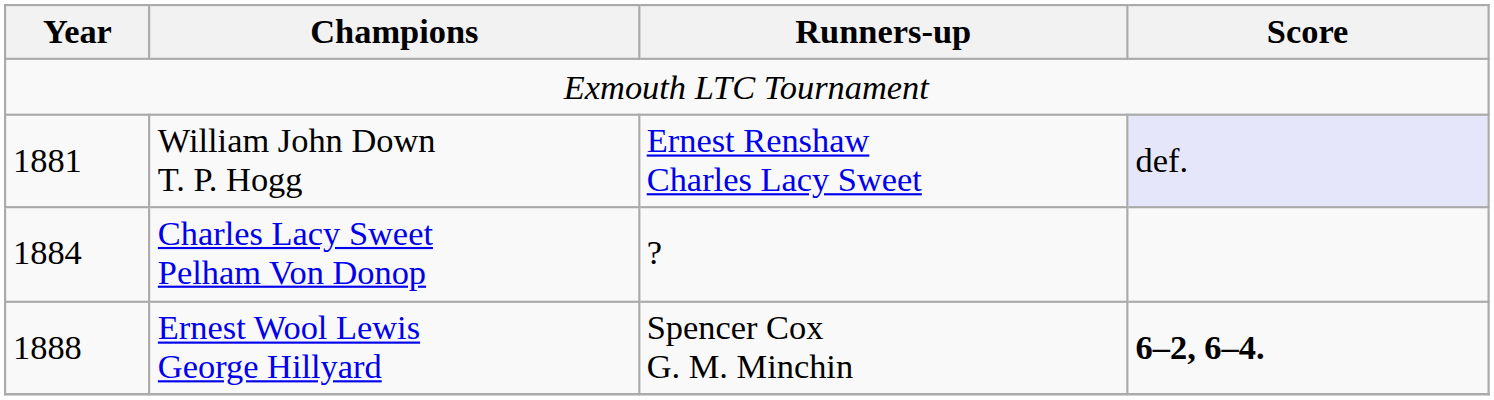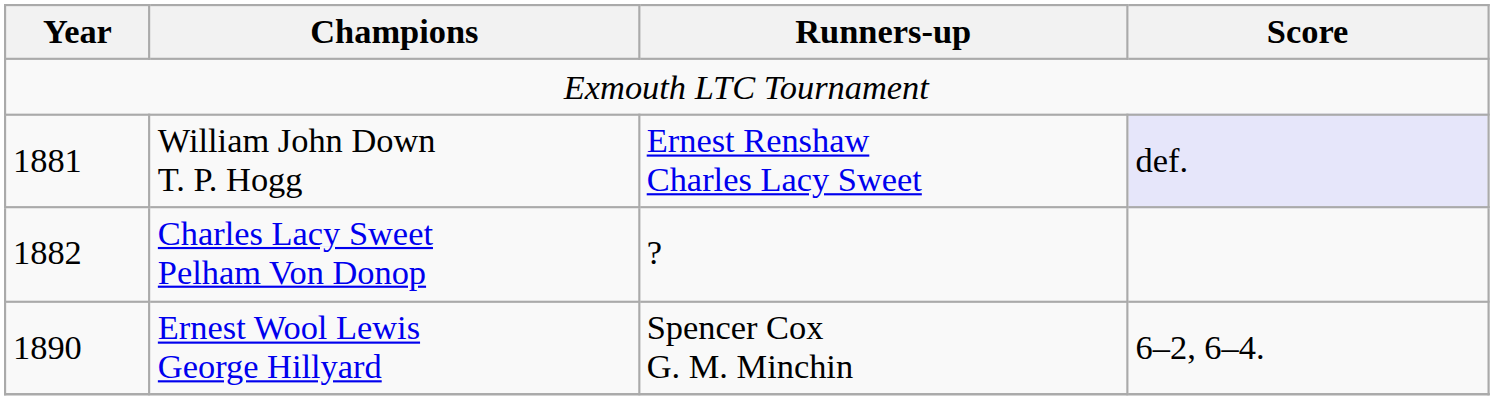Charles Lacy Sweet Pelham Von Donop | Year: 1884 -> 1882
Ernest Wool Lewis George Hillyard | Year: 1888 -> 1890
Ernest Wool Lewis George Hillyard | Score: bold -> normal
